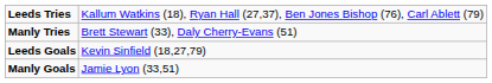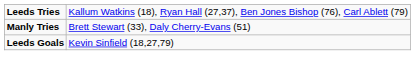- row: Manly Goals | Jamie Lyon (33,51)
